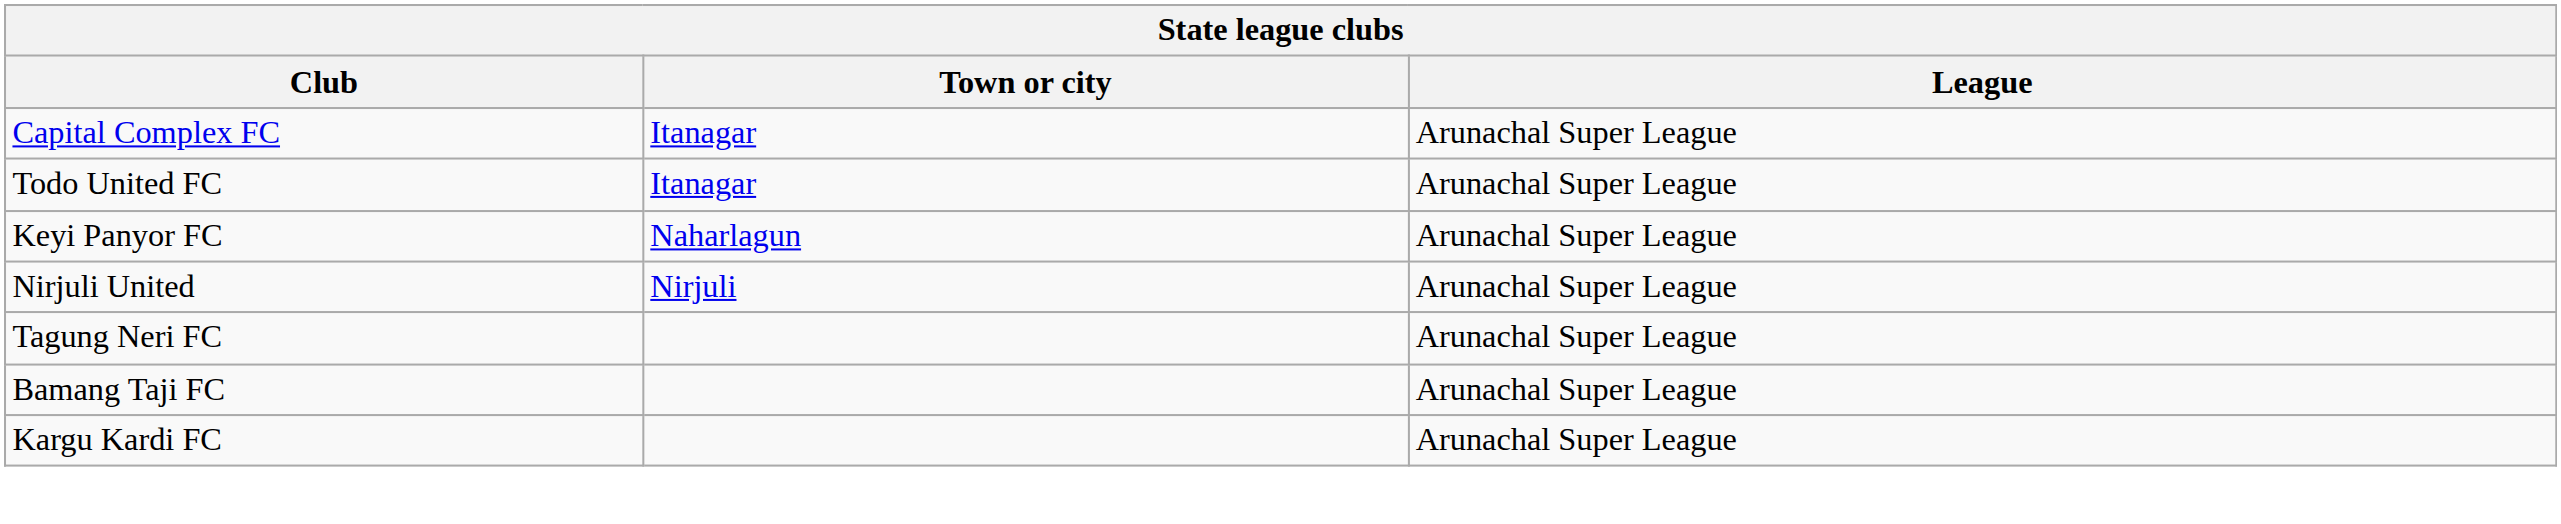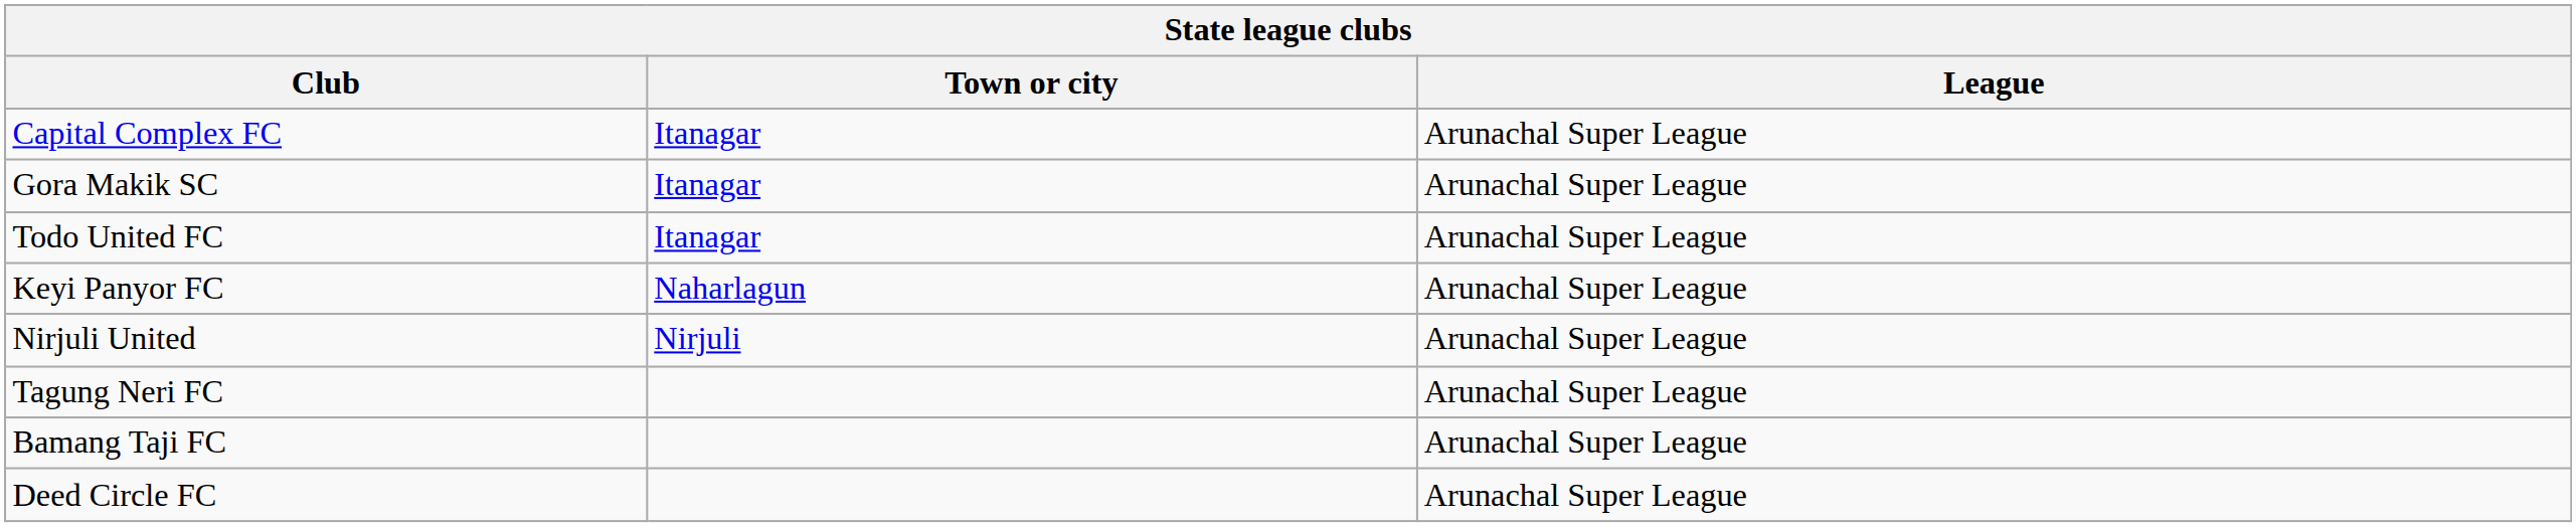+ row: Gora Makik SC | Itanagar | Arunachal Super League
+ row: Deed Circle FC | Arunachal Super League
- row: Kargu Kardi FC | Arunachal Super League
